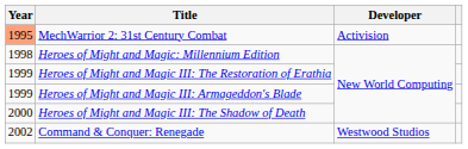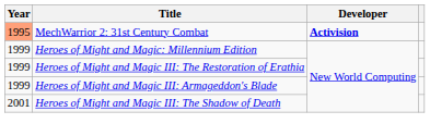MechWarrior 2: 31st Century Combat | Developer: normal -> bold
Heroes of Might and Magic: Millennium Edition | Year: 1998 -> 1999
Heroes of Might and Magic III: The Shadow of Death | Year: 2000 -> 2001
- row: 2002 | Command & Conquer: Renegade | Westwood Studios
